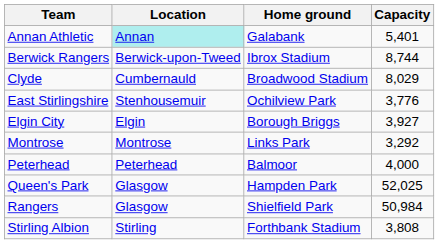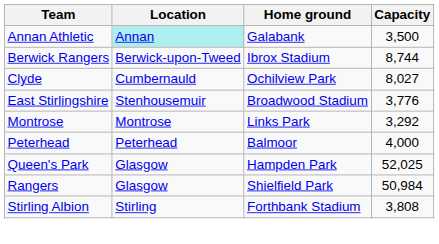Annan Athletic | Capacity: 5,401 -> 3,500
Clyde | Home ground: Broadwood Stadium -> Ochilview Park
Clyde | Capacity: 8,029 -> 8,027
East Stirlingshire | Home ground: Ochilview Park -> Broadwood Stadium
- row: Elgin City | Elgin | Borough Briggs | 3,927
